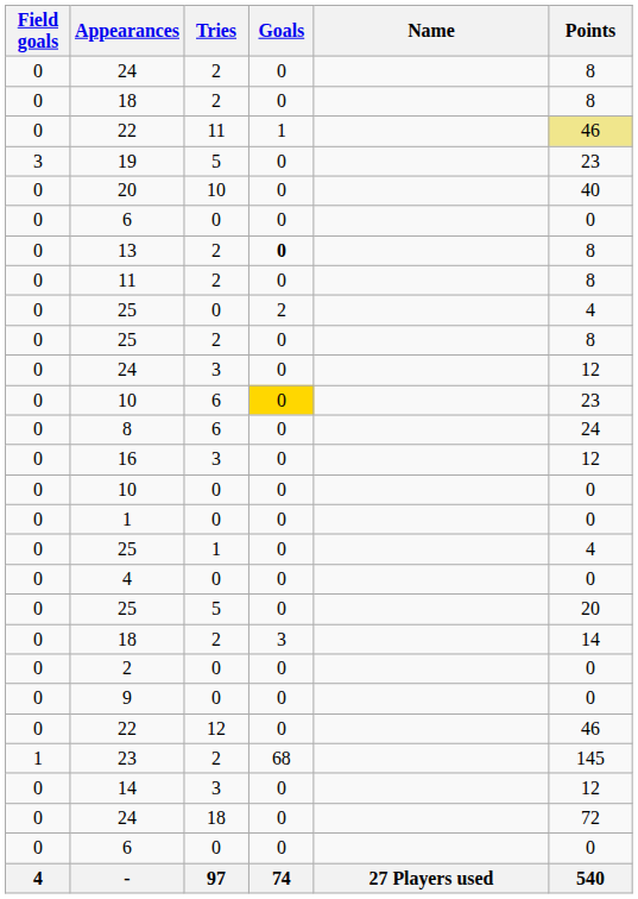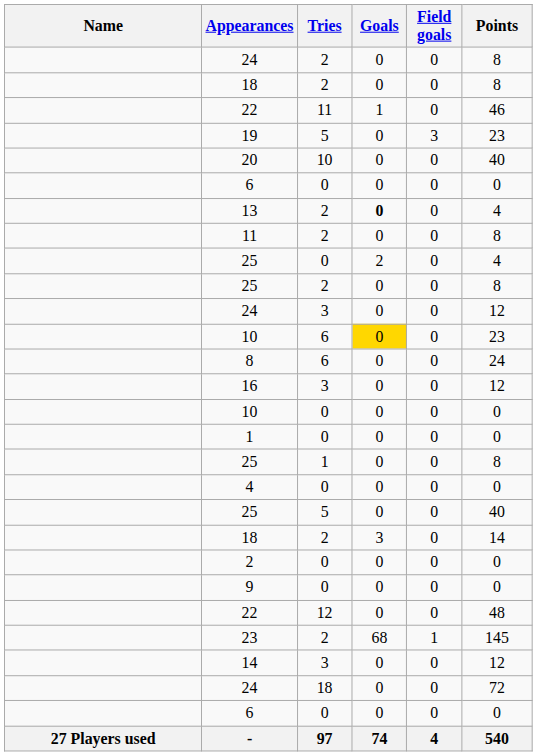columns swapped: Name <-> Field goals
22 / 11 | Points: khaki background -> no background
13 | Points: 8 -> 4
25 / 1 | Points: 4 -> 8
25 / 5 | Points: 20 -> 40
22 / 12 | Points: 46 -> 48
